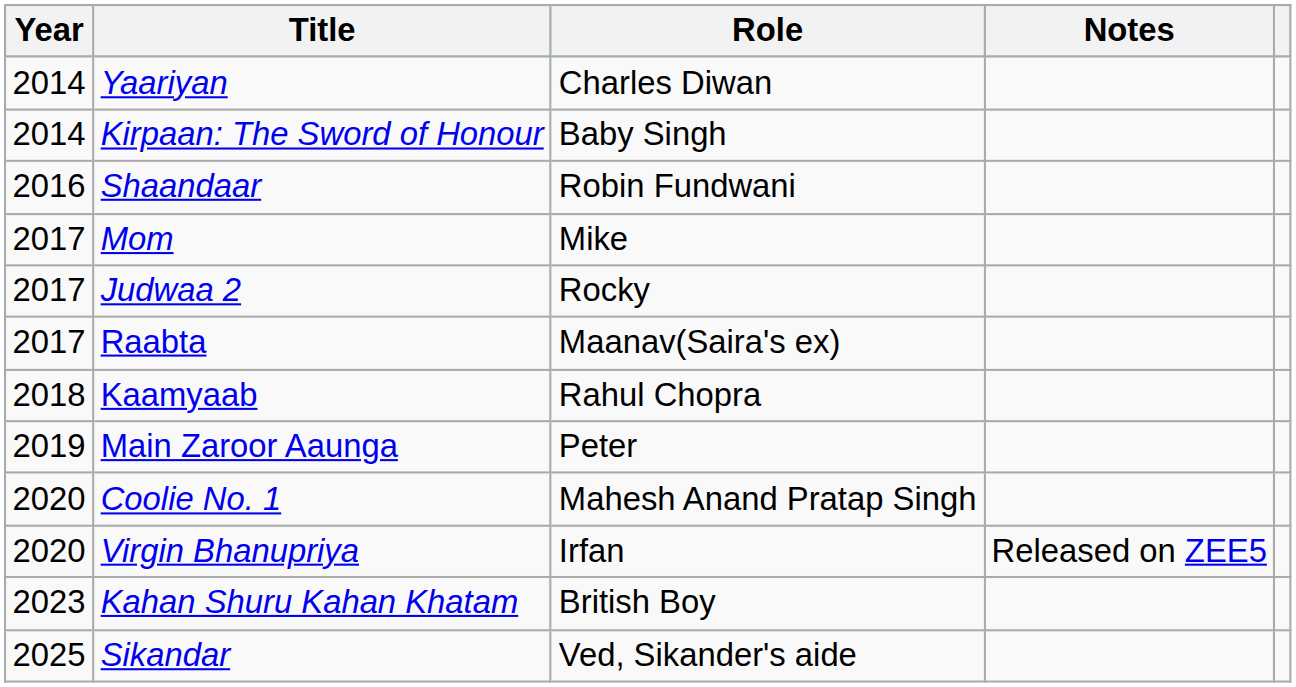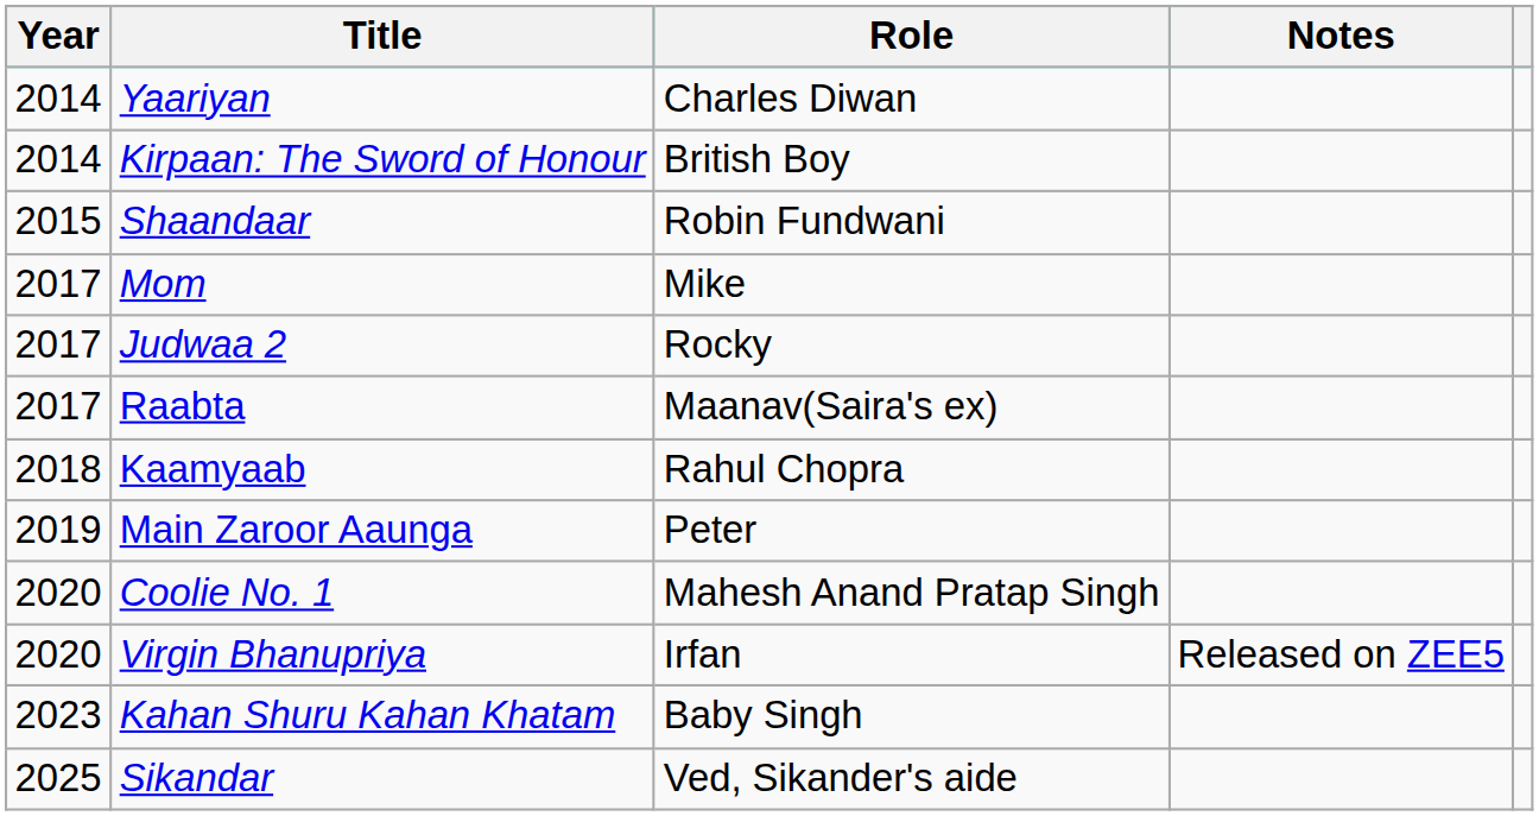Kirpaan: The Sword of Honour | Role: Baby Singh -> British Boy
Shaandaar | Year: 2016 -> 2015
Kahan Shuru Kahan Khatam | Role: British Boy -> Baby Singh
